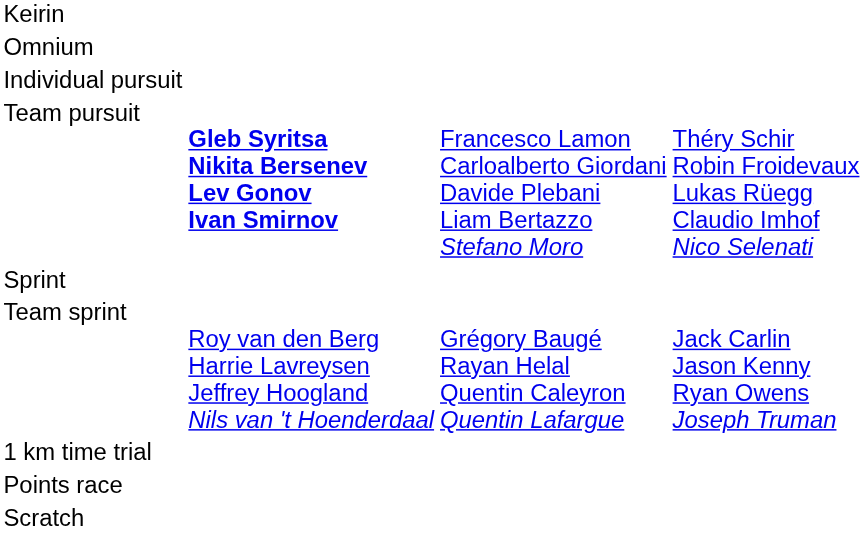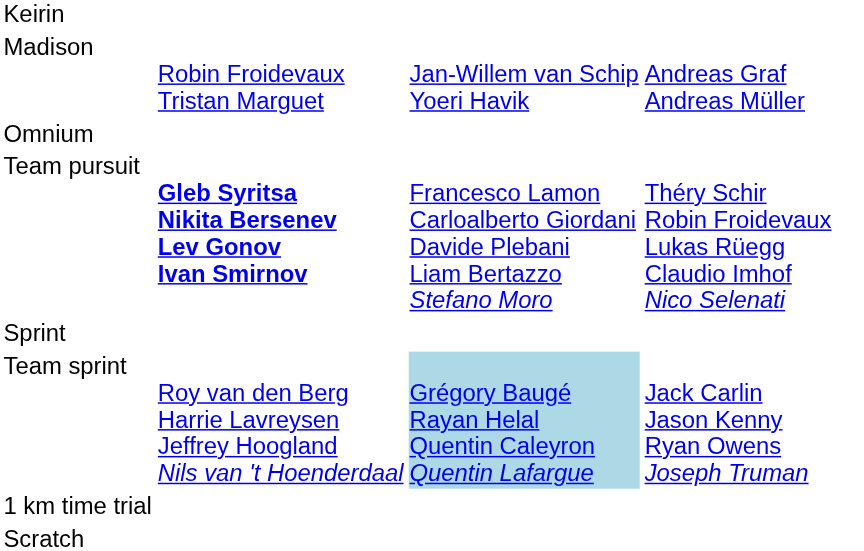+ row: Madison | Robin Froidevaux Tristan Marguet | Jan-Willem van Schip Yoeri Havik | Andreas Graf Andreas Müller
- row: Individual pursuit
Team sprint | column 3: no background -> lightblue background
- row: Points race
